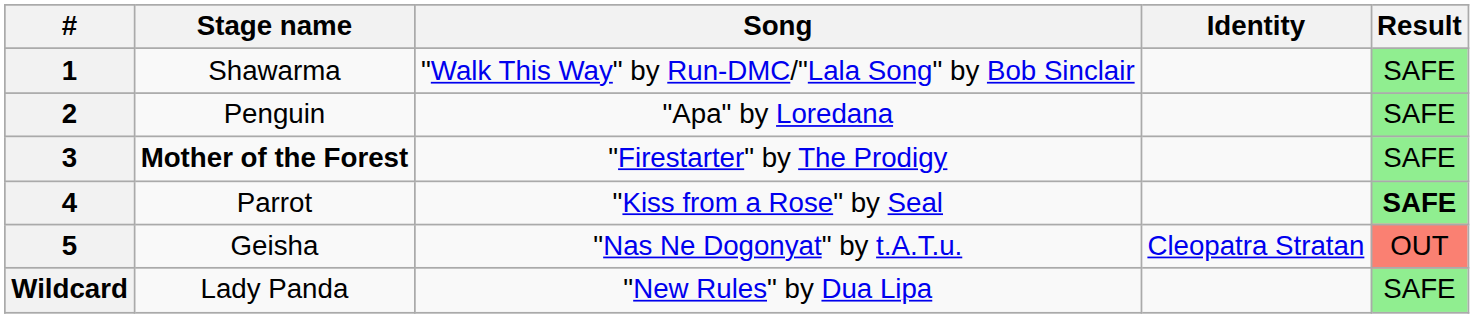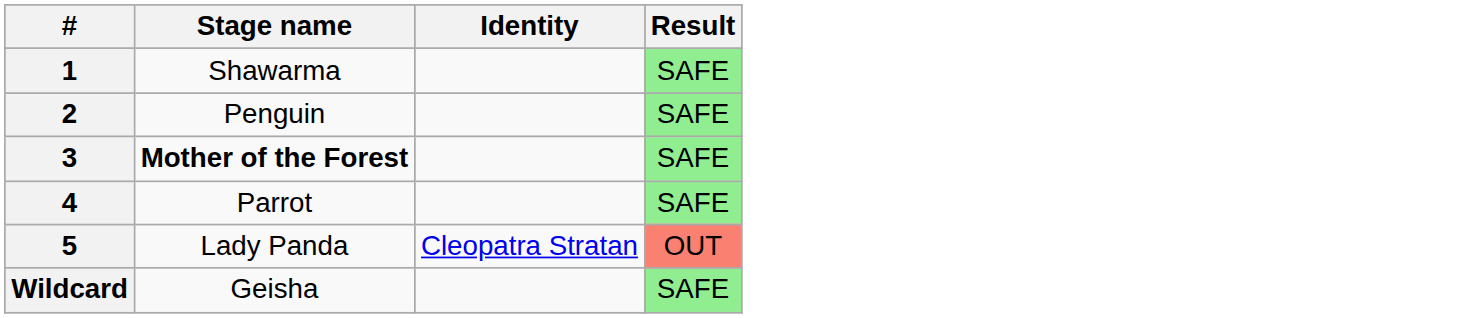- column: Song | "Walk This Way" by Run-DMC/"Lala Song" by Bob Sinclair | "Apa" by Loredana | "Firestarter" by The Prodigy | "Kiss from a Rose" by Seal | "Nas Ne Dogonyat" by t.A.T.u. | "New Rules" by Dua Lipa
4 | Result: bold -> normal
5 | Stage name: Geisha -> Lady Panda
Wildcard | Stage name: Lady Panda -> Geisha
